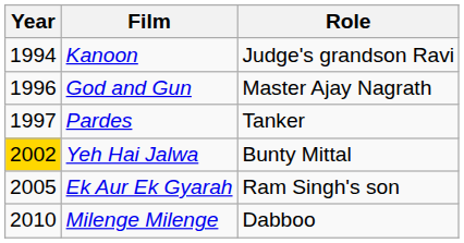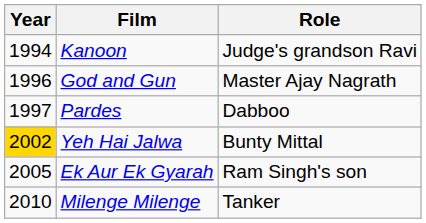Pardes | Role: Tanker -> Dabboo
Milenge Milenge | Role: Dabboo -> Tanker
